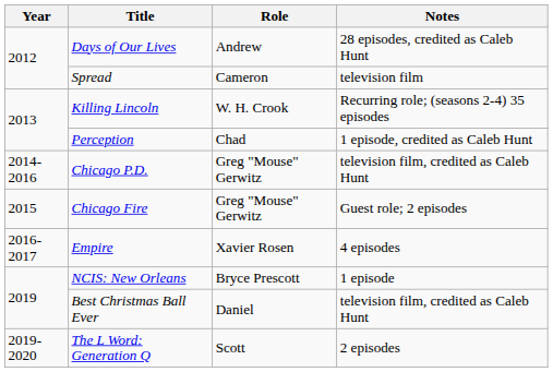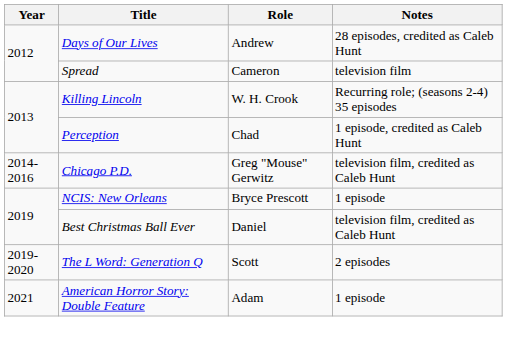- row: 2015 | Chicago Fire | Greg "Mouse" Gerwitz | Guest role; 2 episodes
- row: 2016-2017 | Empire | Xavier Rosen | 4 episodes
+ row: 2021 | American Horror Story: Double Feature | Adam | 1 episode
